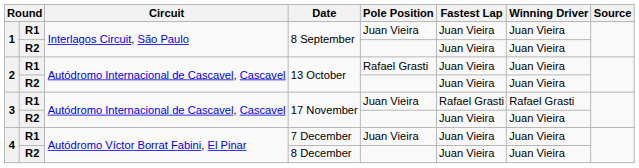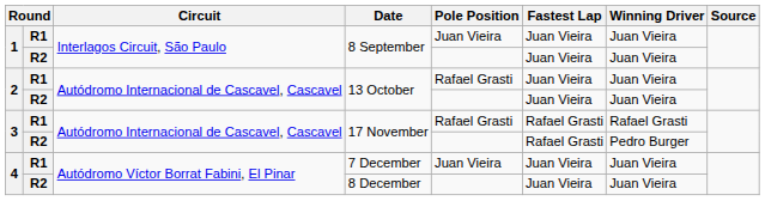R1 / 17 November | Pole Position: Juan Vieira -> Rafael Grasti
R2 / 17 November | Fastest Lap: Juan Vieira -> Rafael Grasti
R2 / 17 November | Winning Driver: Juan Vieira -> Pedro Burger
